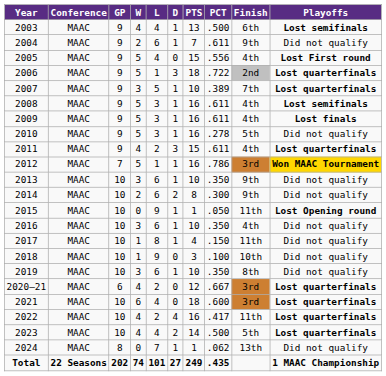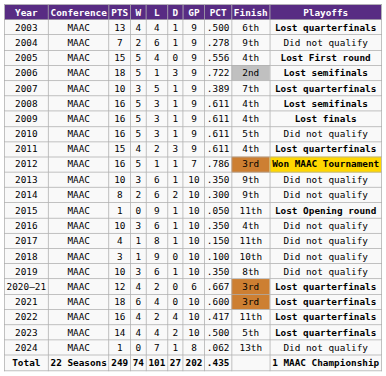columns swapped: GP <-> PTS
2003 | Playoffs: Lost semifinals -> Lost quarterfinals
2004 | PCT: .611 -> .278
2006 | Playoffs: Lost quarterfinals -> Lost semifinals
2010 | PCT: .278 -> .611
